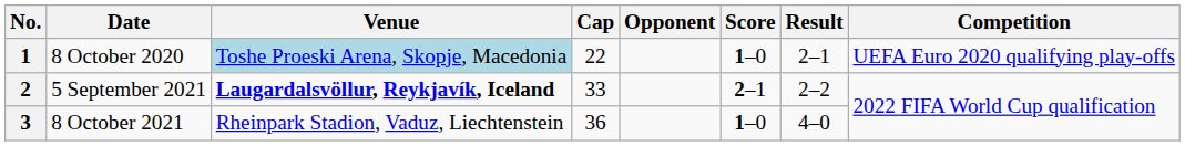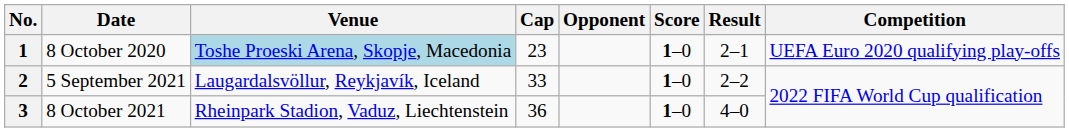1 | Cap: 22 -> 23
2 | Venue: bold -> normal
2 | Score: 2–1 -> 1–0
